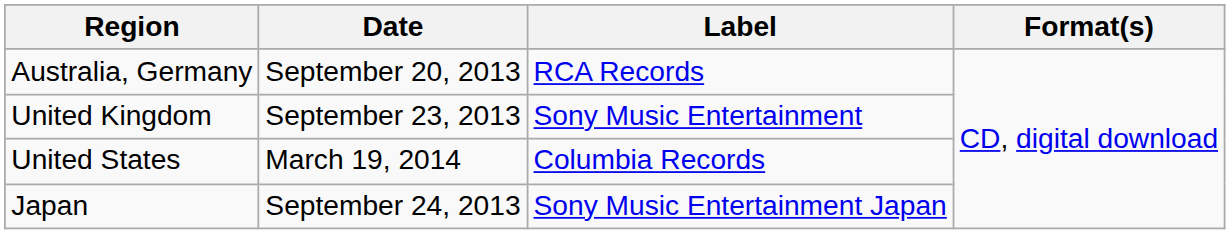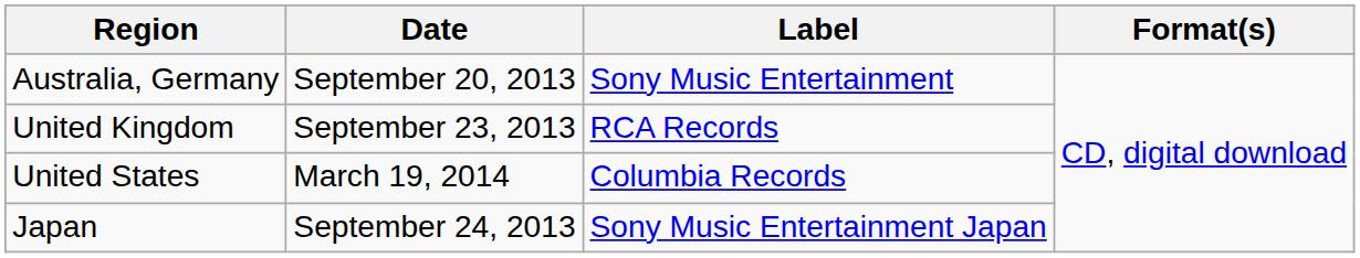Australia, Germany | Label: RCA Records -> Sony Music Entertainment
United Kingdom | Label: Sony Music Entertainment -> RCA Records
